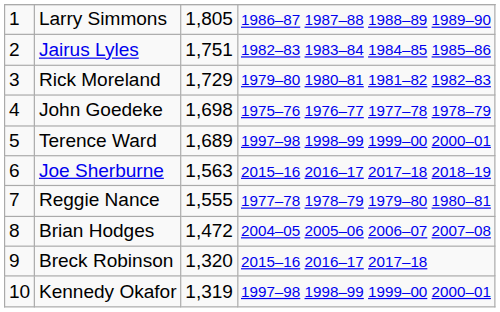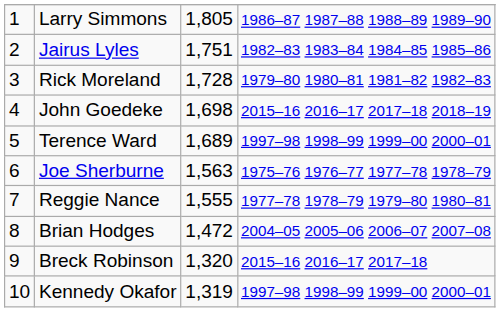Rick Moreland | column 3: 1,729 -> 1,728
John Goedeke | column 4: 1975–76 1976–77 1977–78 1978–79 -> 2015–16 2016–17 2017–18 2018–19
Joe Sherburne | column 4: 2015–16 2016–17 2017–18 2018–19 -> 1975–76 1976–77 1977–78 1978–79
